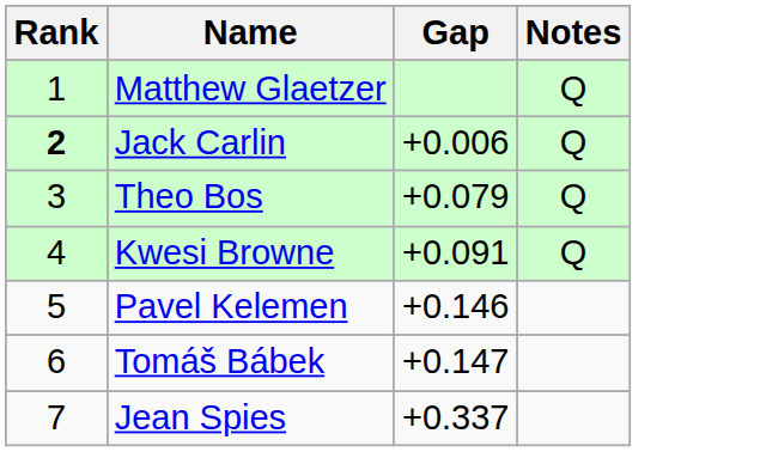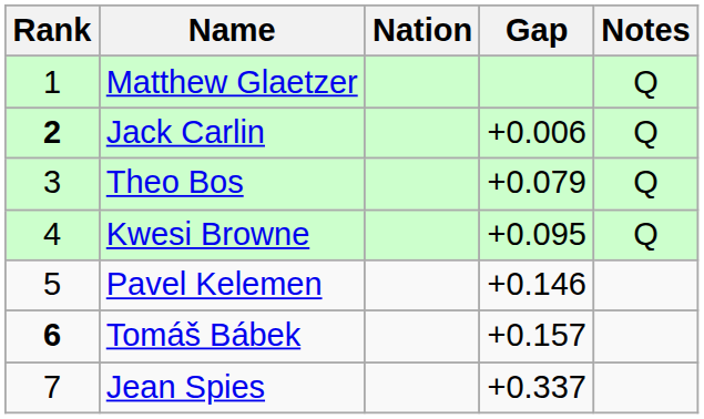+ column: Nation
Kwesi Browne | Gap: +0.091 -> +0.095
Tomáš Bábek | Rank: normal -> bold
Tomáš Bábek | Gap: +0.147 -> +0.157
